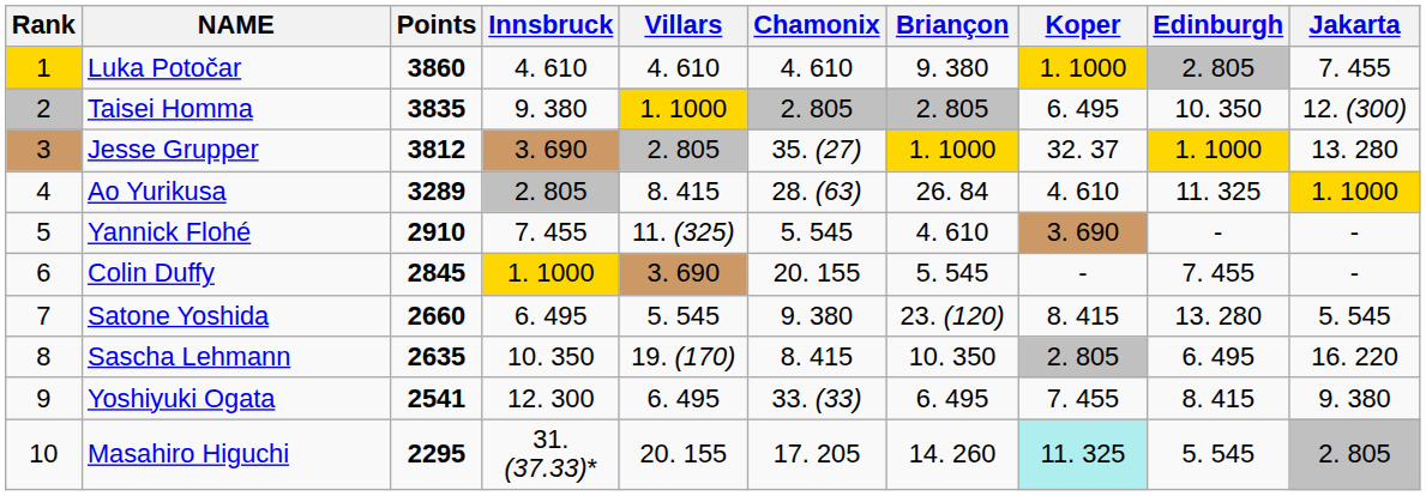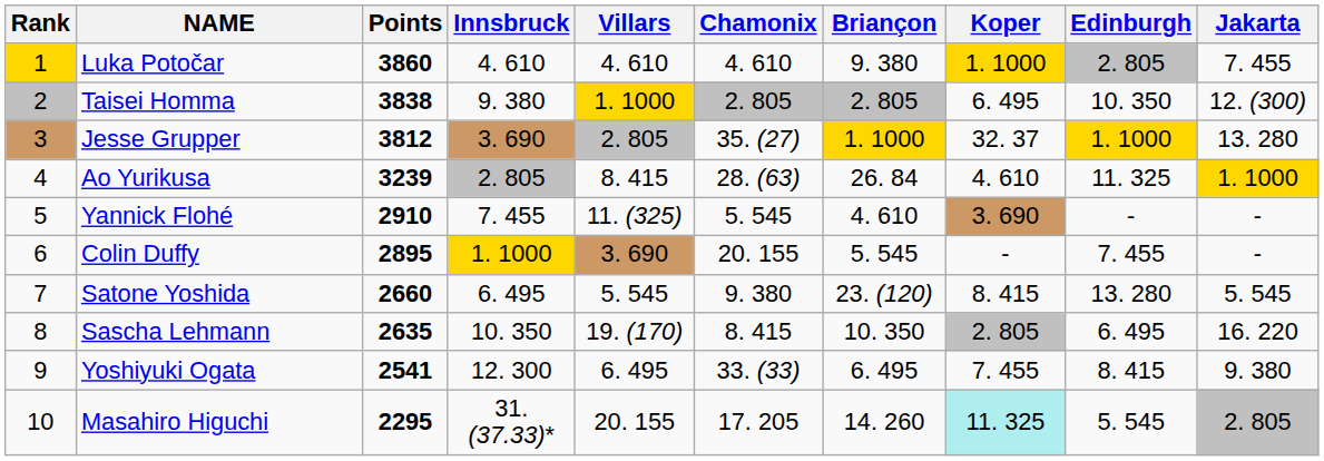Taisei Homma | Points: 3835 -> 3838
Ao Yurikusa | Points: 3289 -> 3239
Colin Duffy | Points: 2845 -> 2895
